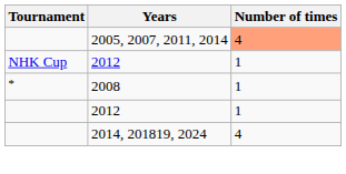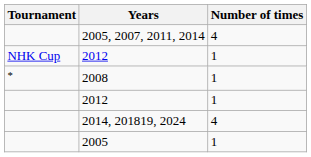2005, 2007, 2011, 2014 | Number of times: lightsalmon background -> no background
+ row: 2005 | 1
